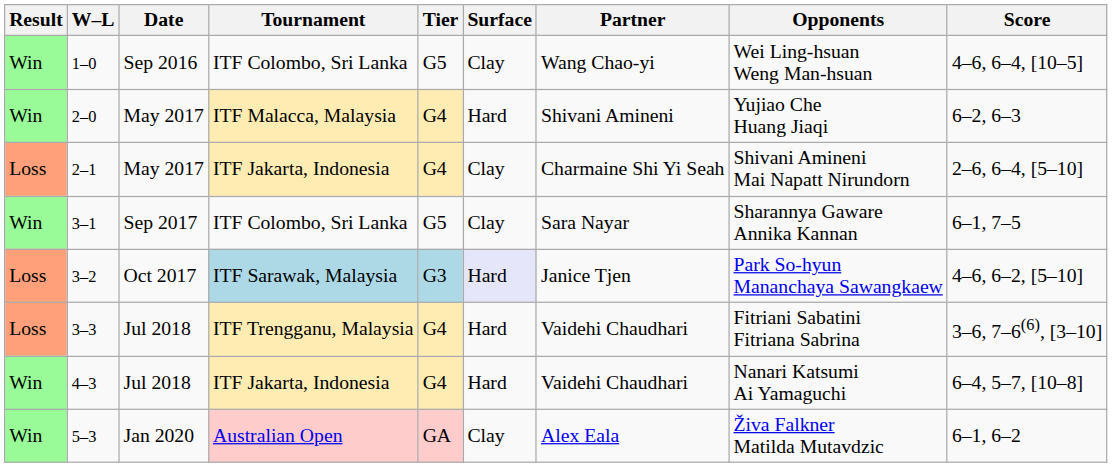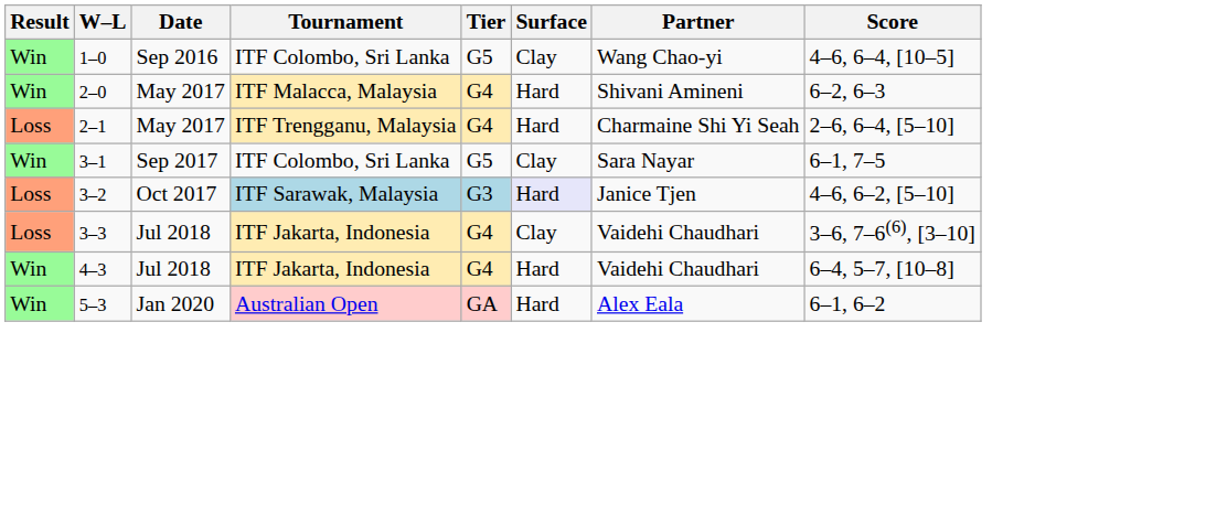- column: Opponents | Wei Ling-hsuan Weng Man-hsuan | Yujiao Che Huang Jiaqi | Shivani Amineni Mai Napatt Nirundorn | Sharannya Gaware Annika Kannan | Park So-hyun Mananchaya Sawangkaew | Fitriani Sabatini Fitriana Sabrina | Nanari Katsumi Ai Yamaguchi | Živa Falkner Matilda Mutavdzic
2–1 | Tournament: ITF Jakarta, Indonesia -> ITF Trengganu, Malaysia
2–1 | Surface: Clay -> Hard
3–3 | Tournament: ITF Trengganu, Malaysia -> ITF Jakarta, Indonesia
3–3 | Surface: Hard -> Clay
5–3 | Surface: Clay -> Hard
